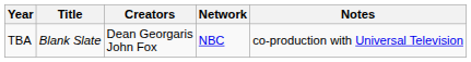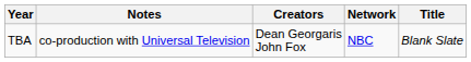columns swapped: Title <-> Notes
